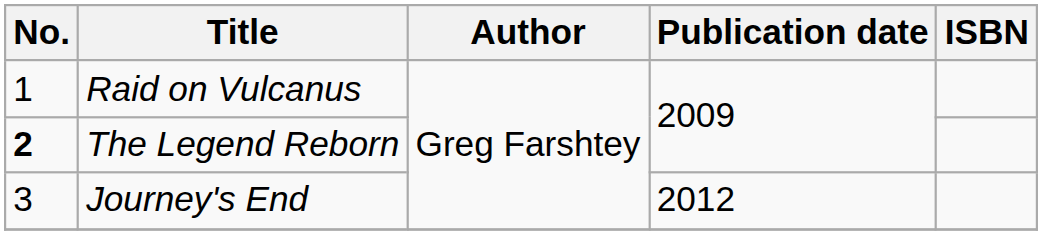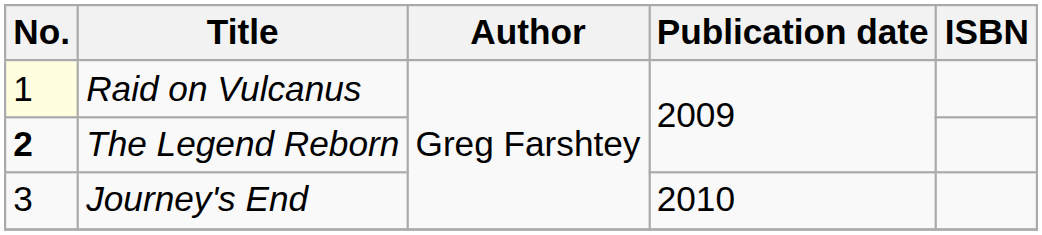Raid on Vulcanus | No.: no background -> lightyellow background
Journey's End | Publication date: 2012 -> 2010
